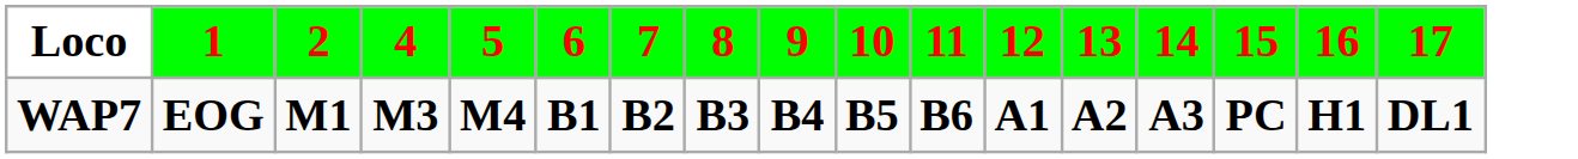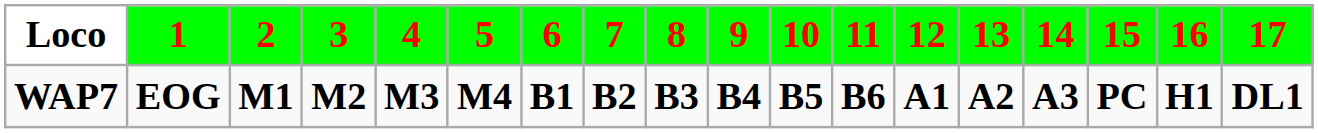+ column: 3 | M2
